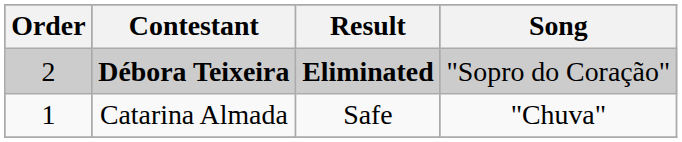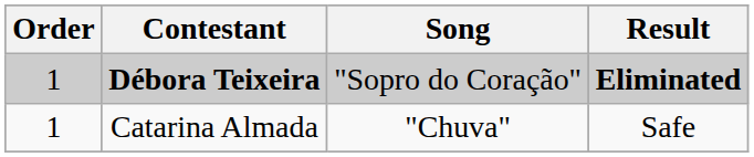columns swapped: Song <-> Result
Débora Teixeira | Order: 2 -> 1
